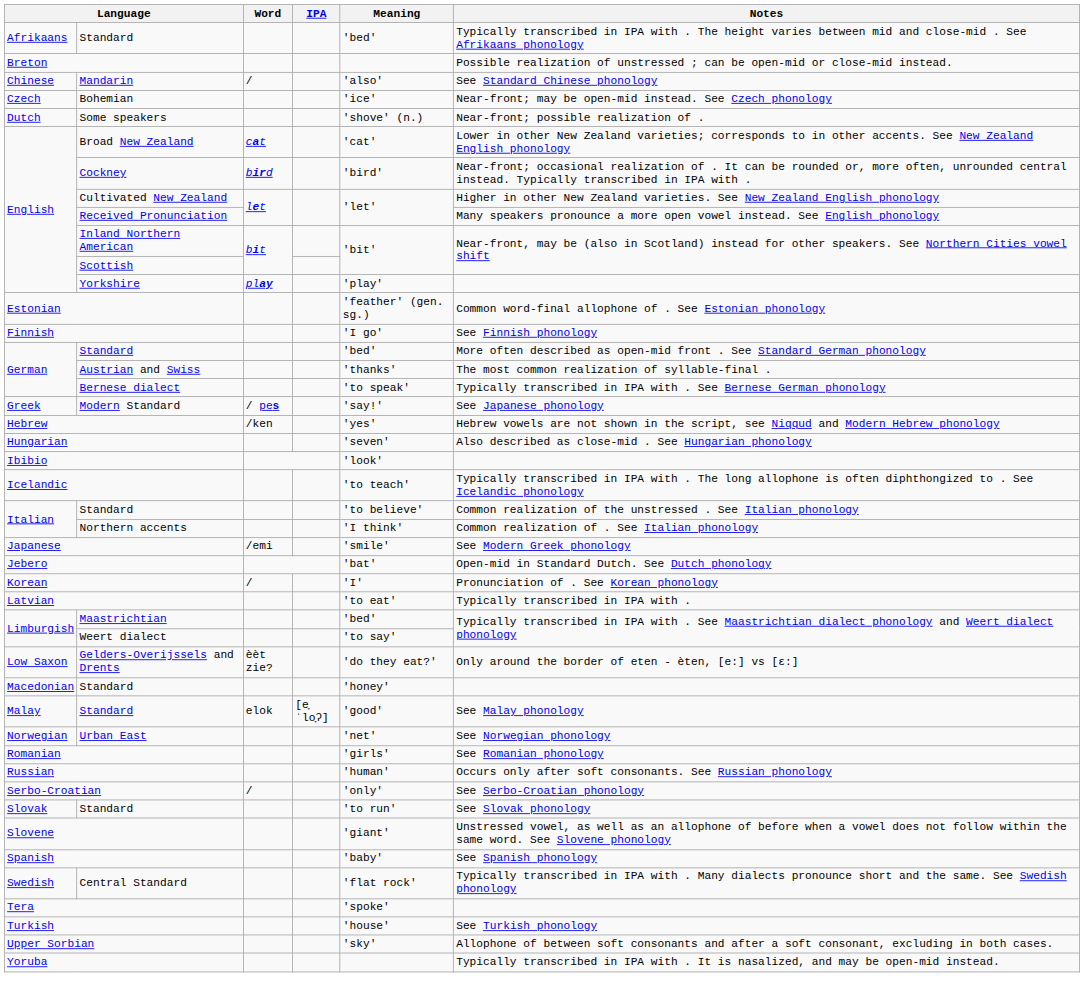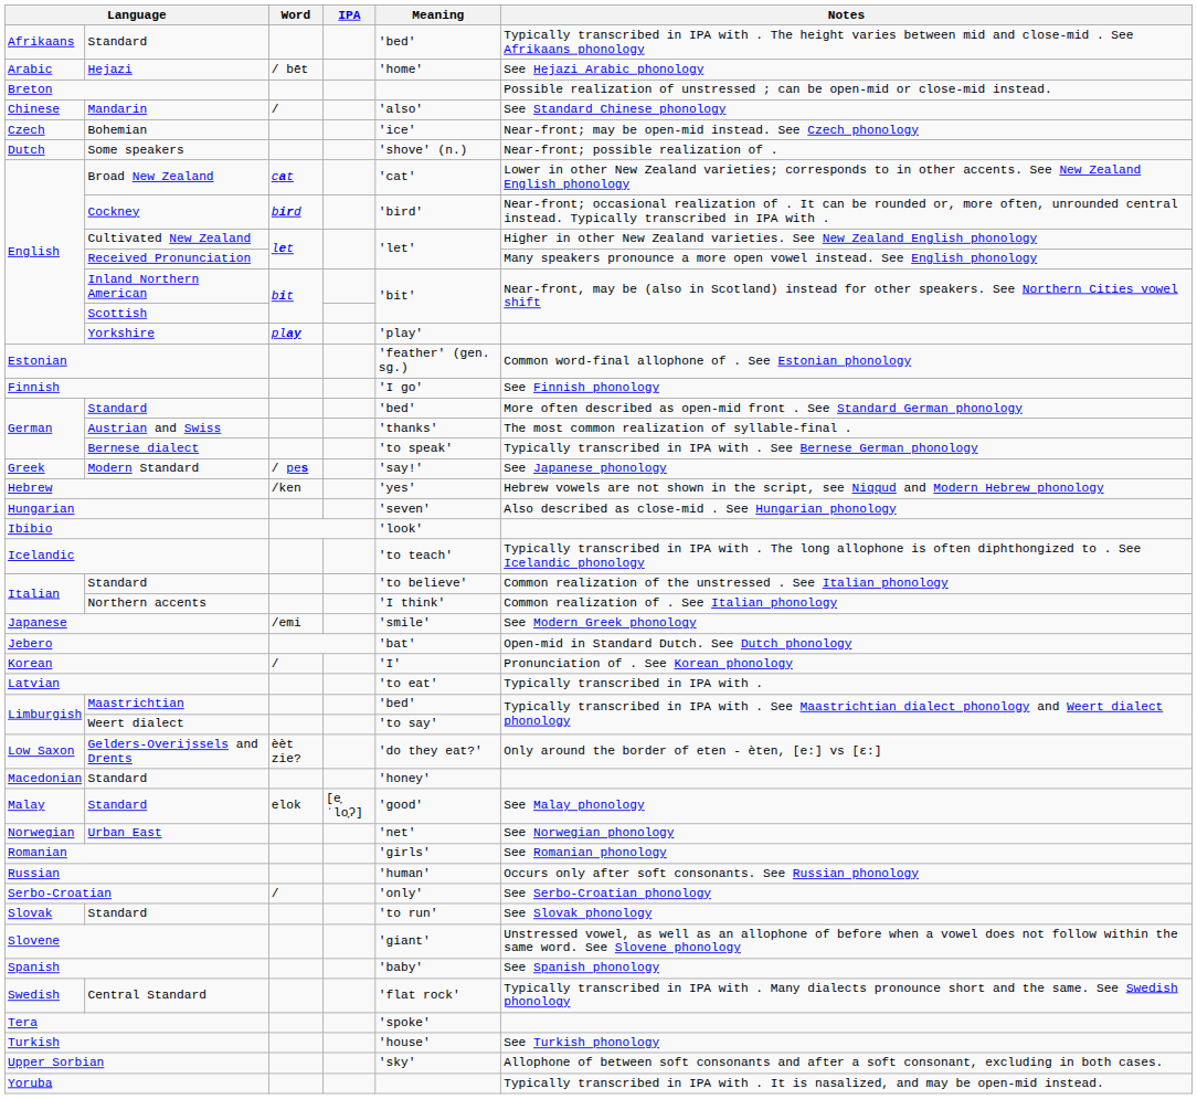+ row: Arabic | Hejazi | / bēt | 'home' | See Hejazi Arabic phonology
